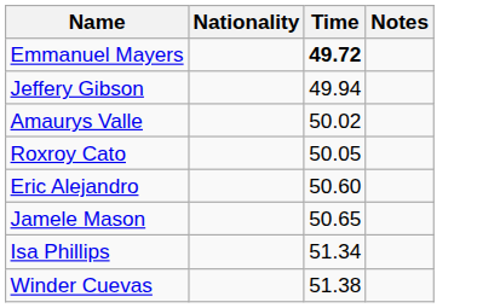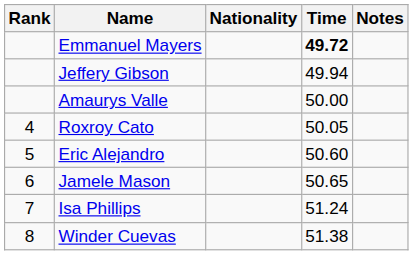+ column: Rank | 4 | 5 | 6 | 7 | 8
Amaurys Valle | Time: 50.02 -> 50.00
Isa Phillips | Time: 51.34 -> 51.24
